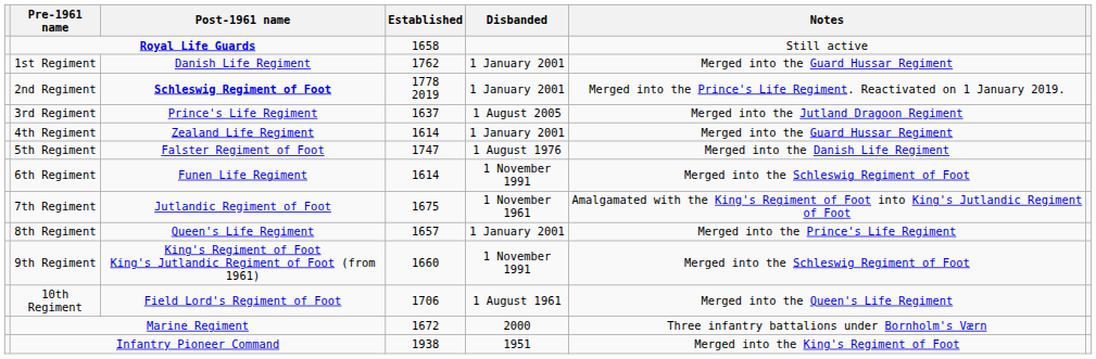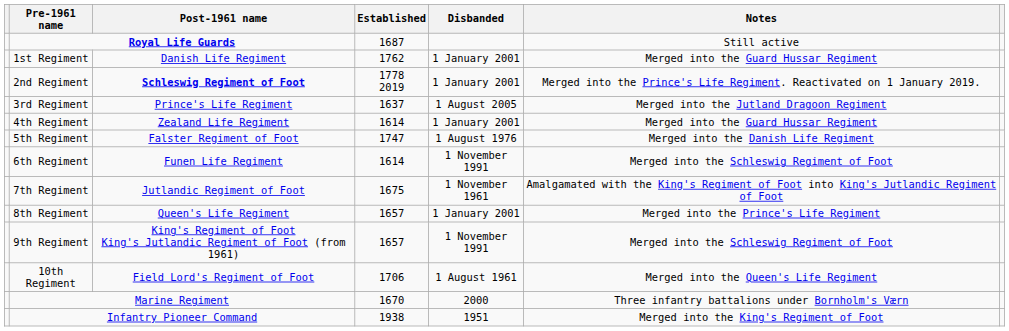Royal Life Guards | Established: 1658 -> 1687
9th Regiment | Established: 1660 -> 1657
Marine Regiment | Established: 1672 -> 1670
